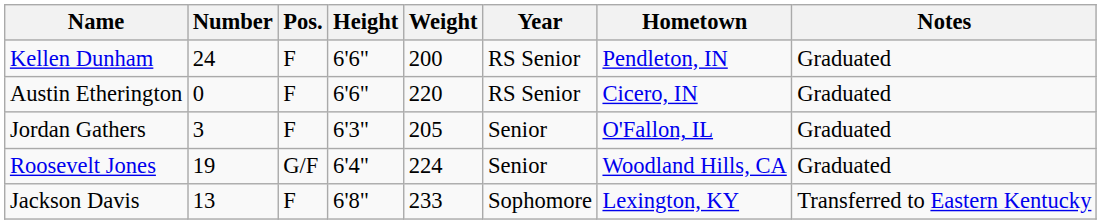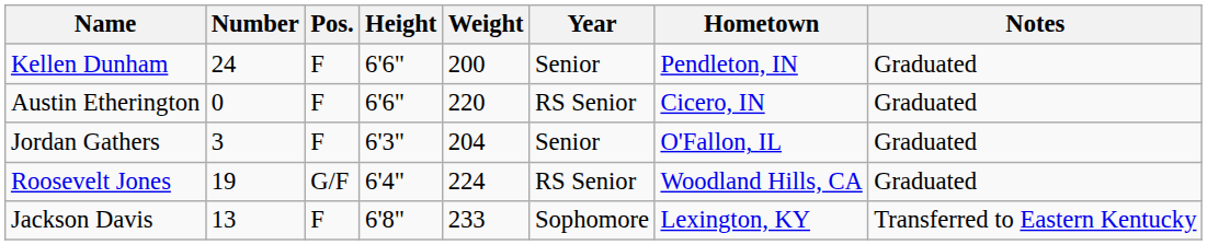Kellen Dunham | Year: RS Senior -> Senior
Jordan Gathers | Weight: 205 -> 204
Roosevelt Jones | Year: Senior -> RS Senior
